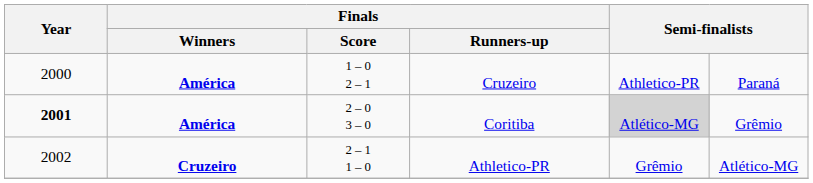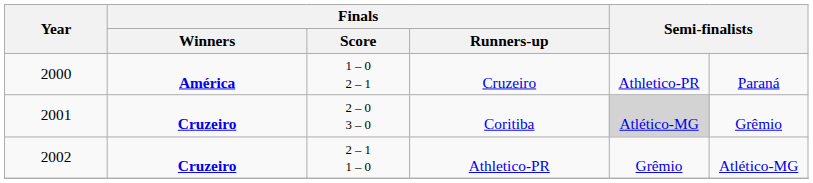Coritiba | Year: bold -> normal
Coritiba | Finals / Winners: América -> Cruzeiro
